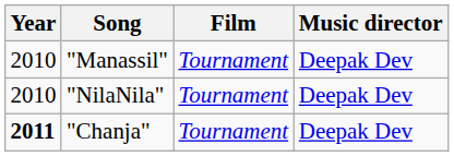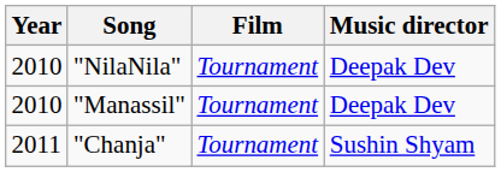rows swapped: "NilaNila" <-> "Manassil"
"Chanja" | Year: bold -> normal
"Chanja" | Music director: Deepak Dev -> Sushin Shyam
